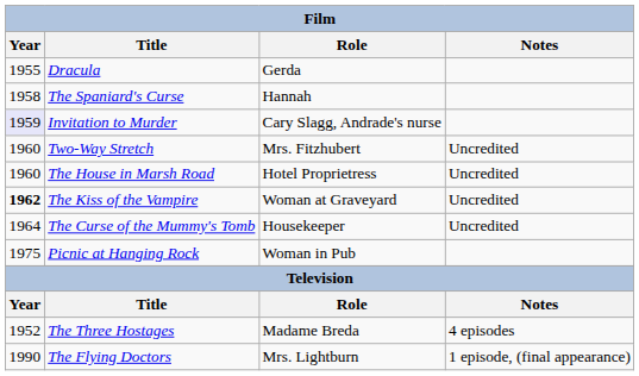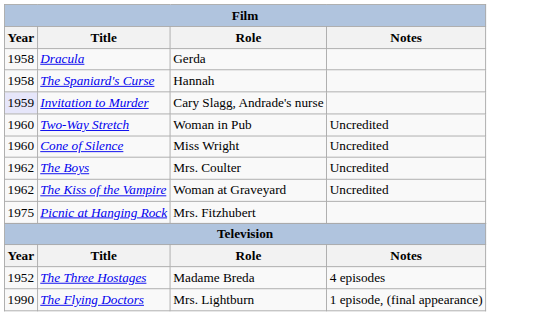Dracula | Year: 1955 -> 1958
Two-Way Stretch | Role: Mrs. Fitzhubert -> Woman in Pub
+ row: 1960 | Cone of Silence | Miss Wright | Uncredited
- row: 1960 | The House in Marsh Road | Hotel Proprietress | Uncredited
+ row: 1962 | The Boys | Mrs. Coulter | Uncredited
The Kiss of the Vampire | Year: bold -> normal
- row: 1964 | The Curse of the Mummy's Tomb | Housekeeper | Uncredited
Picnic at Hanging Rock | Role: Woman in Pub -> Mrs. Fitzhubert
